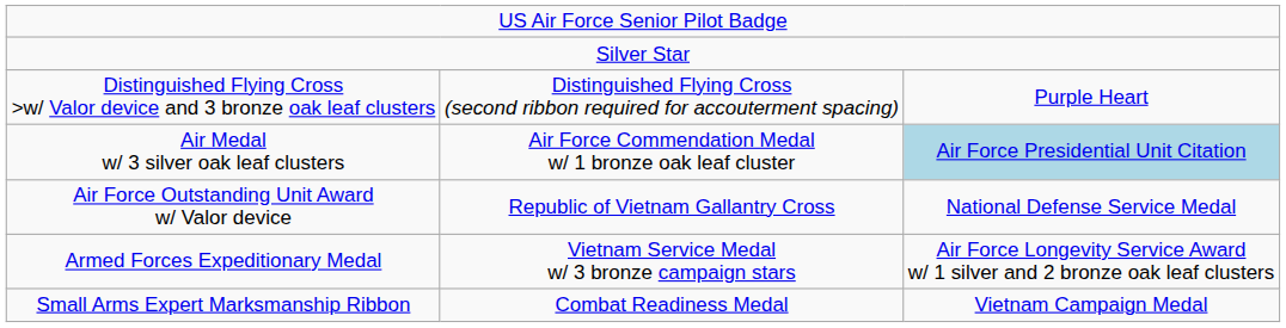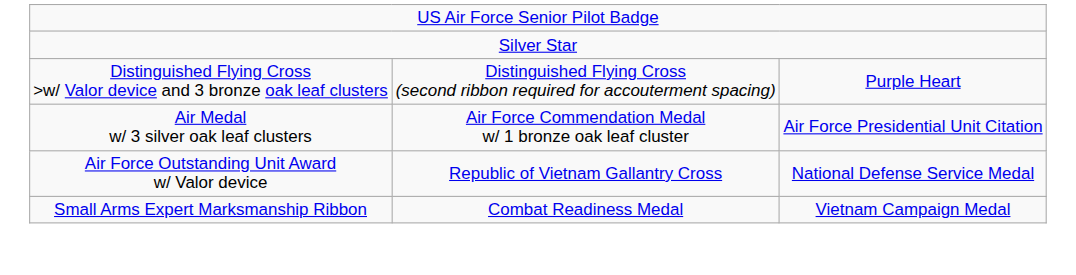Air Medal w/ 3 silver oak leaf clusters | column 3: lightblue background -> no background
- row: Armed Forces Expeditionary Medal | Vietnam Service Medal w/ 3 bronze campaign stars | Air Force Longevity Service Award w/ 1 silver and 2 bronze oak leaf clusters
